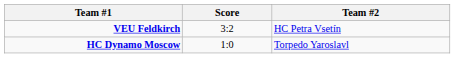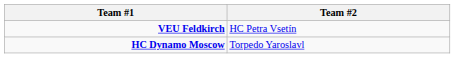- column: Score | 3:2 | 1:0
